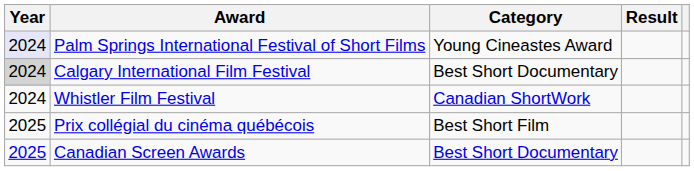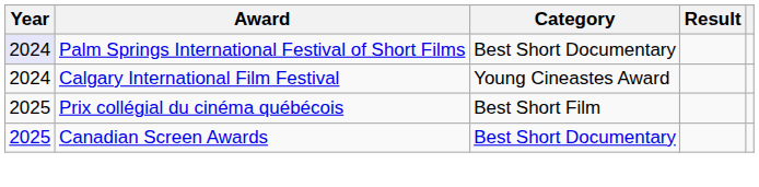Palm Springs International Festival of Short Films | Category: Young Cineastes Award -> Best Short Documentary
Calgary International Film Festival | Year: lightgrey background -> no background
Calgary International Film Festival | Category: Best Short Documentary -> Young Cineastes Award
- row: 2024 | Whistler Film Festival | Canadian ShortWork
